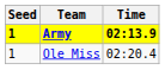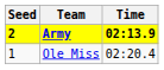Army | Seed: 1 -> 2
